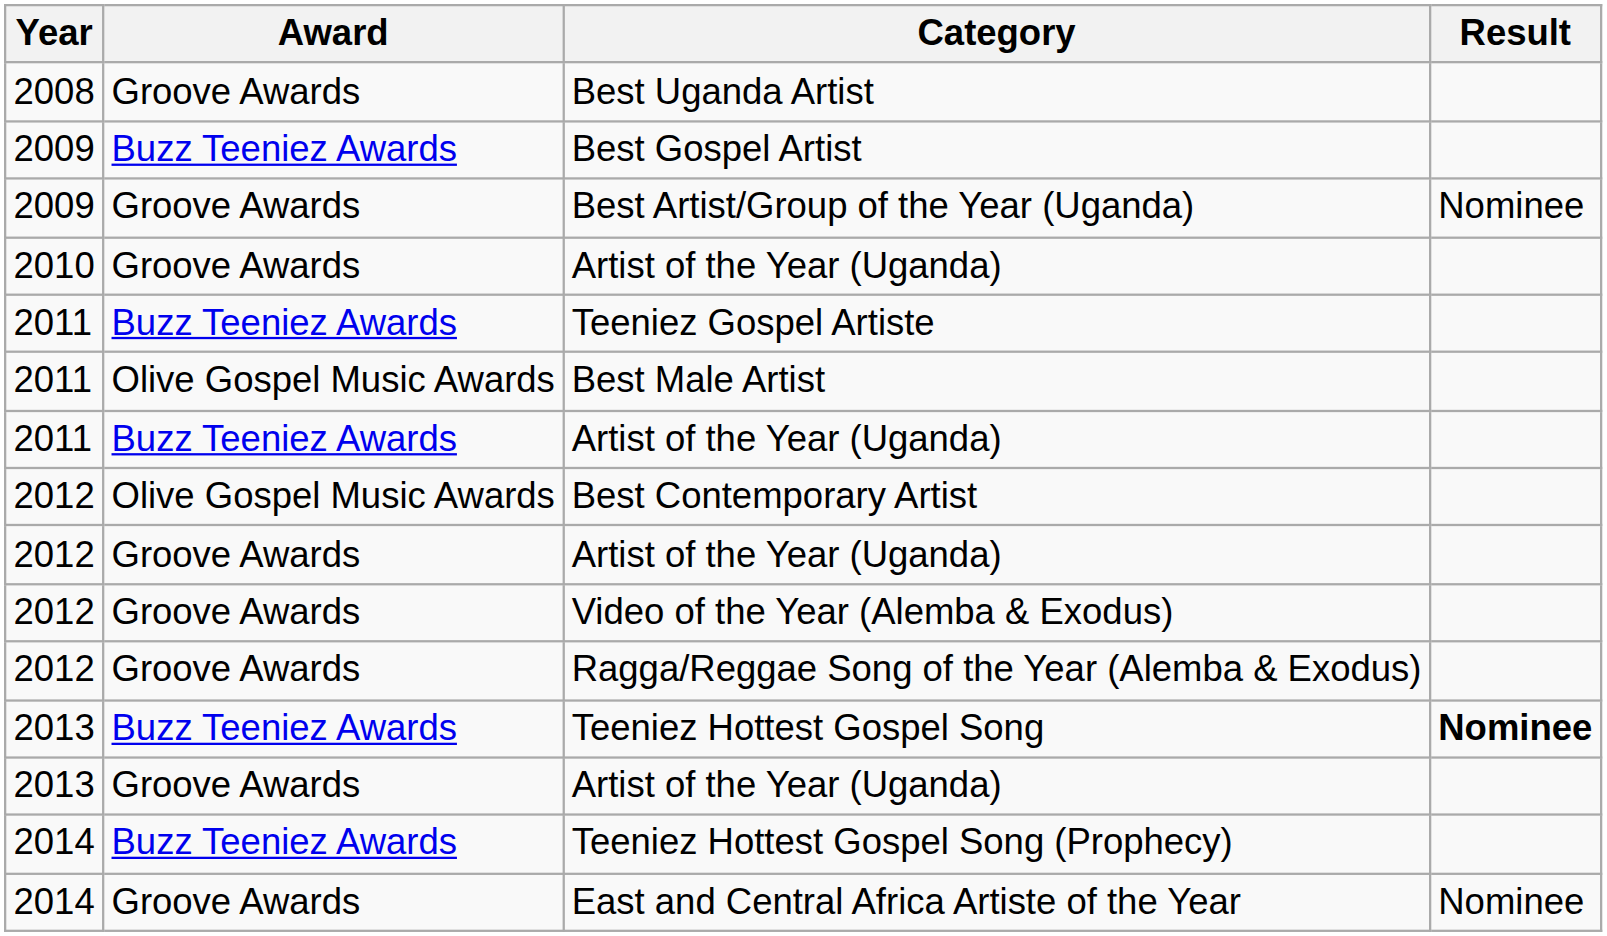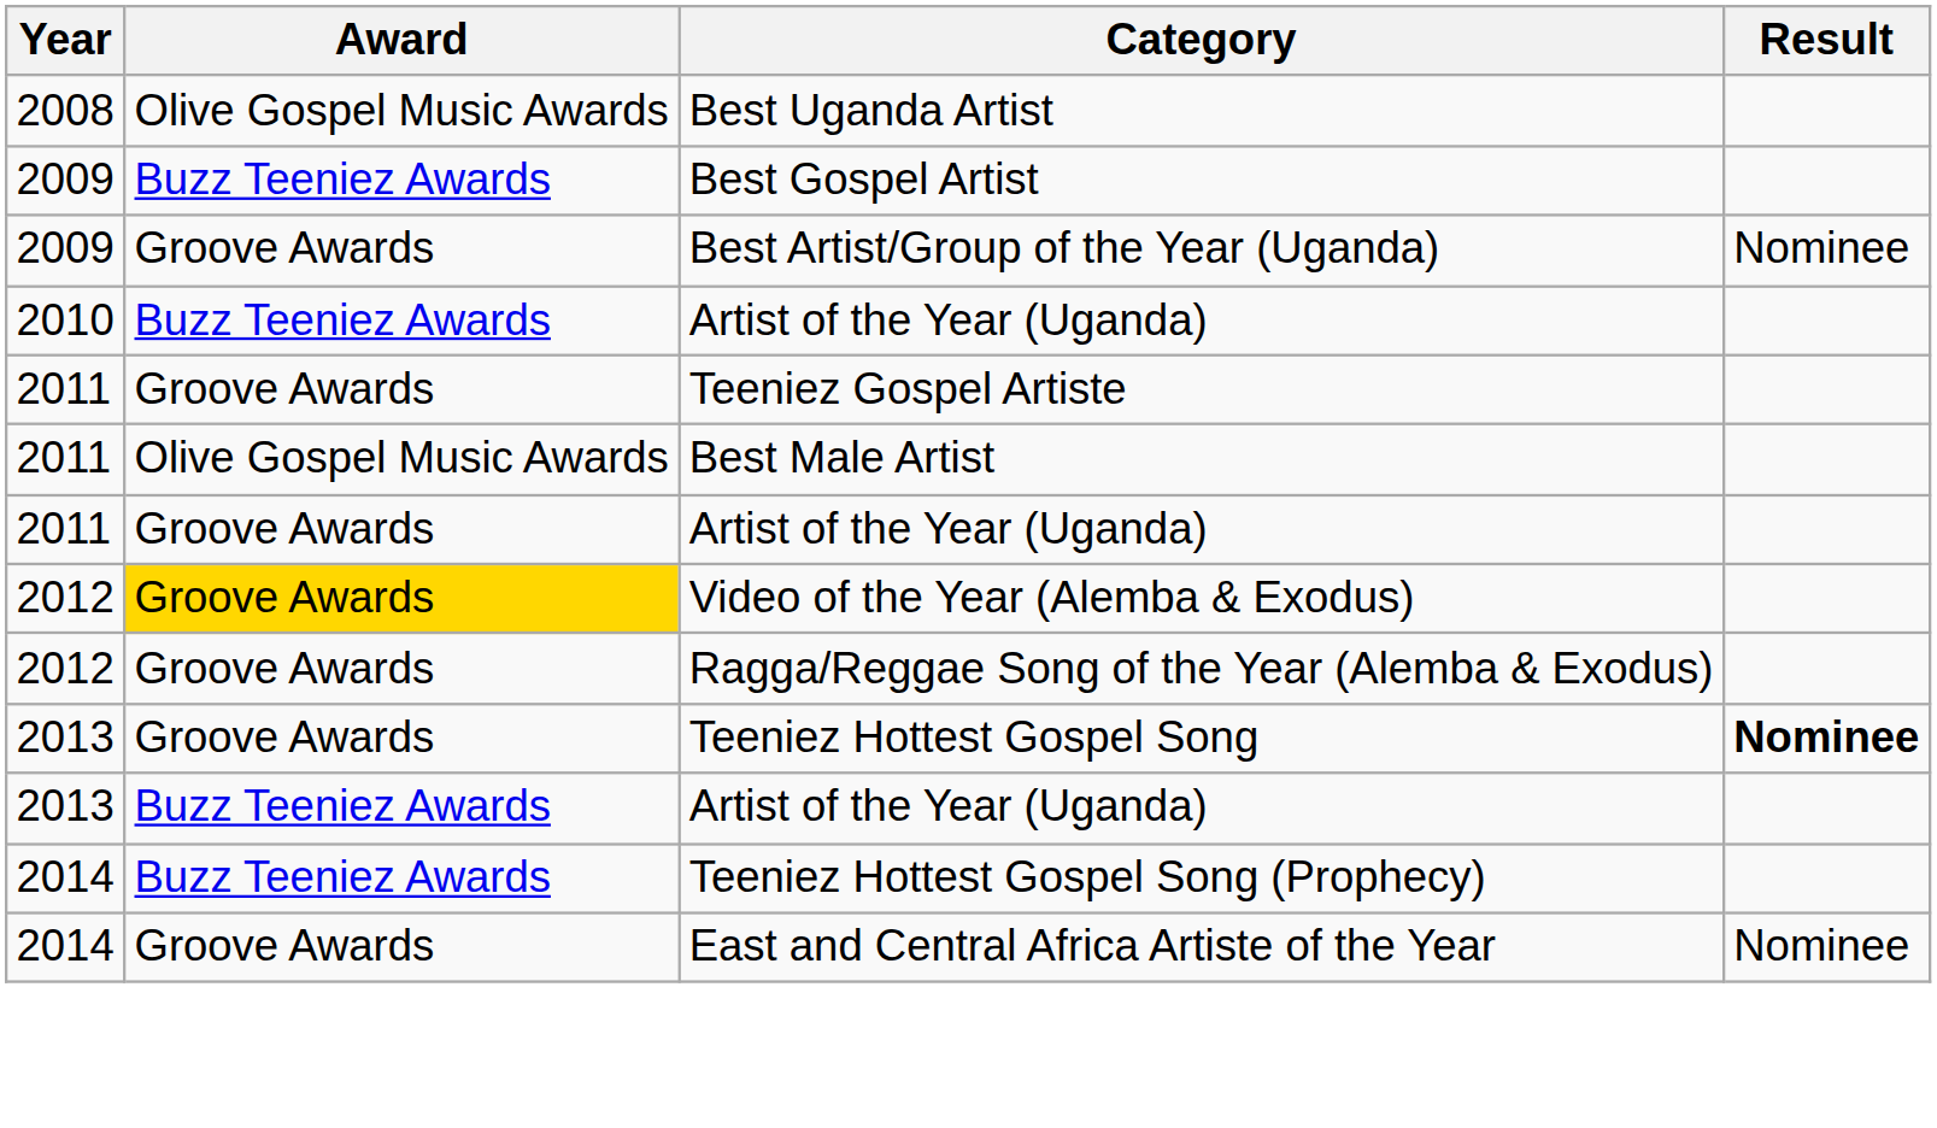Best Uganda Artist | Award: Groove Awards -> Olive Gospel Music Awards
2010 / Artist of the Year (Uganda) | Award: Groove Awards -> Buzz Teeniez Awards
Teeniez Gospel Artiste | Award: Buzz Teeniez Awards -> Groove Awards
2011 / Artist of the Year (Uganda) | Award: Buzz Teeniez Awards -> Groove Awards
- row: 2012 | Olive Gospel Music Awards | Best Contemporary Artist
- row: 2012 | Groove Awards | Artist of the Year (Uganda)
Video of the Year (Alemba & Exodus) | Award: no background -> gold background
Teeniez Hottest Gospel Song | Award: Buzz Teeniez Awards -> Groove Awards
2013 / Artist of the Year (Uganda) | Award: Groove Awards -> Buzz Teeniez Awards
